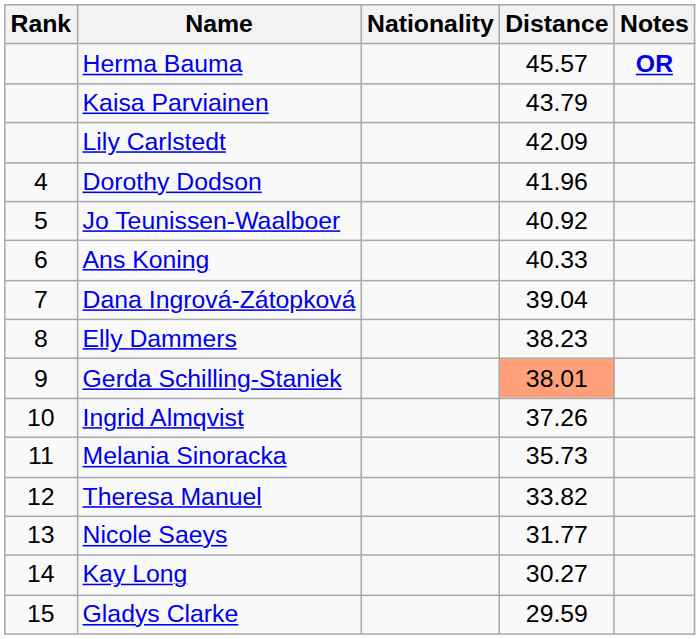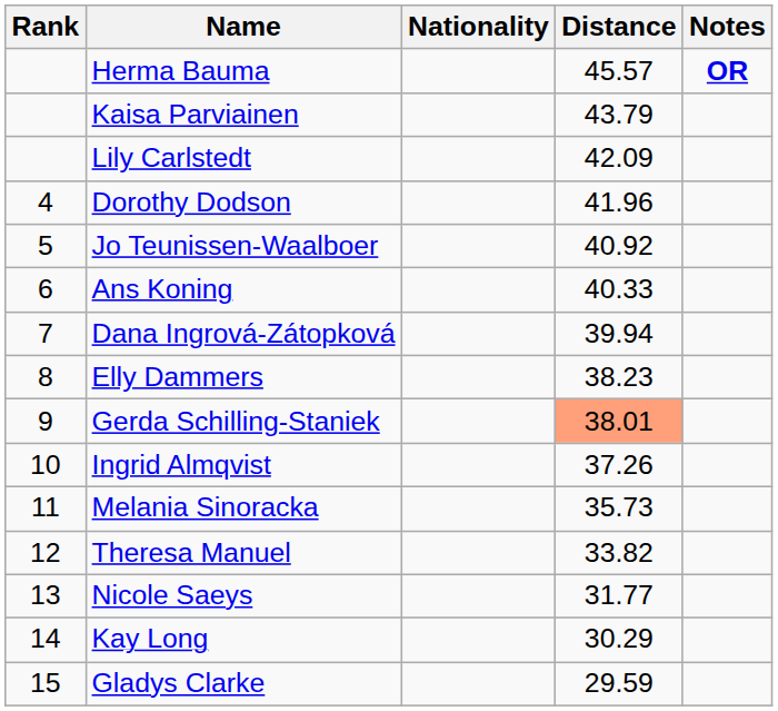Dana Ingrová-Zátopková | Distance: 39.04 -> 39.94
Kay Long | Distance: 30.27 -> 30.29
